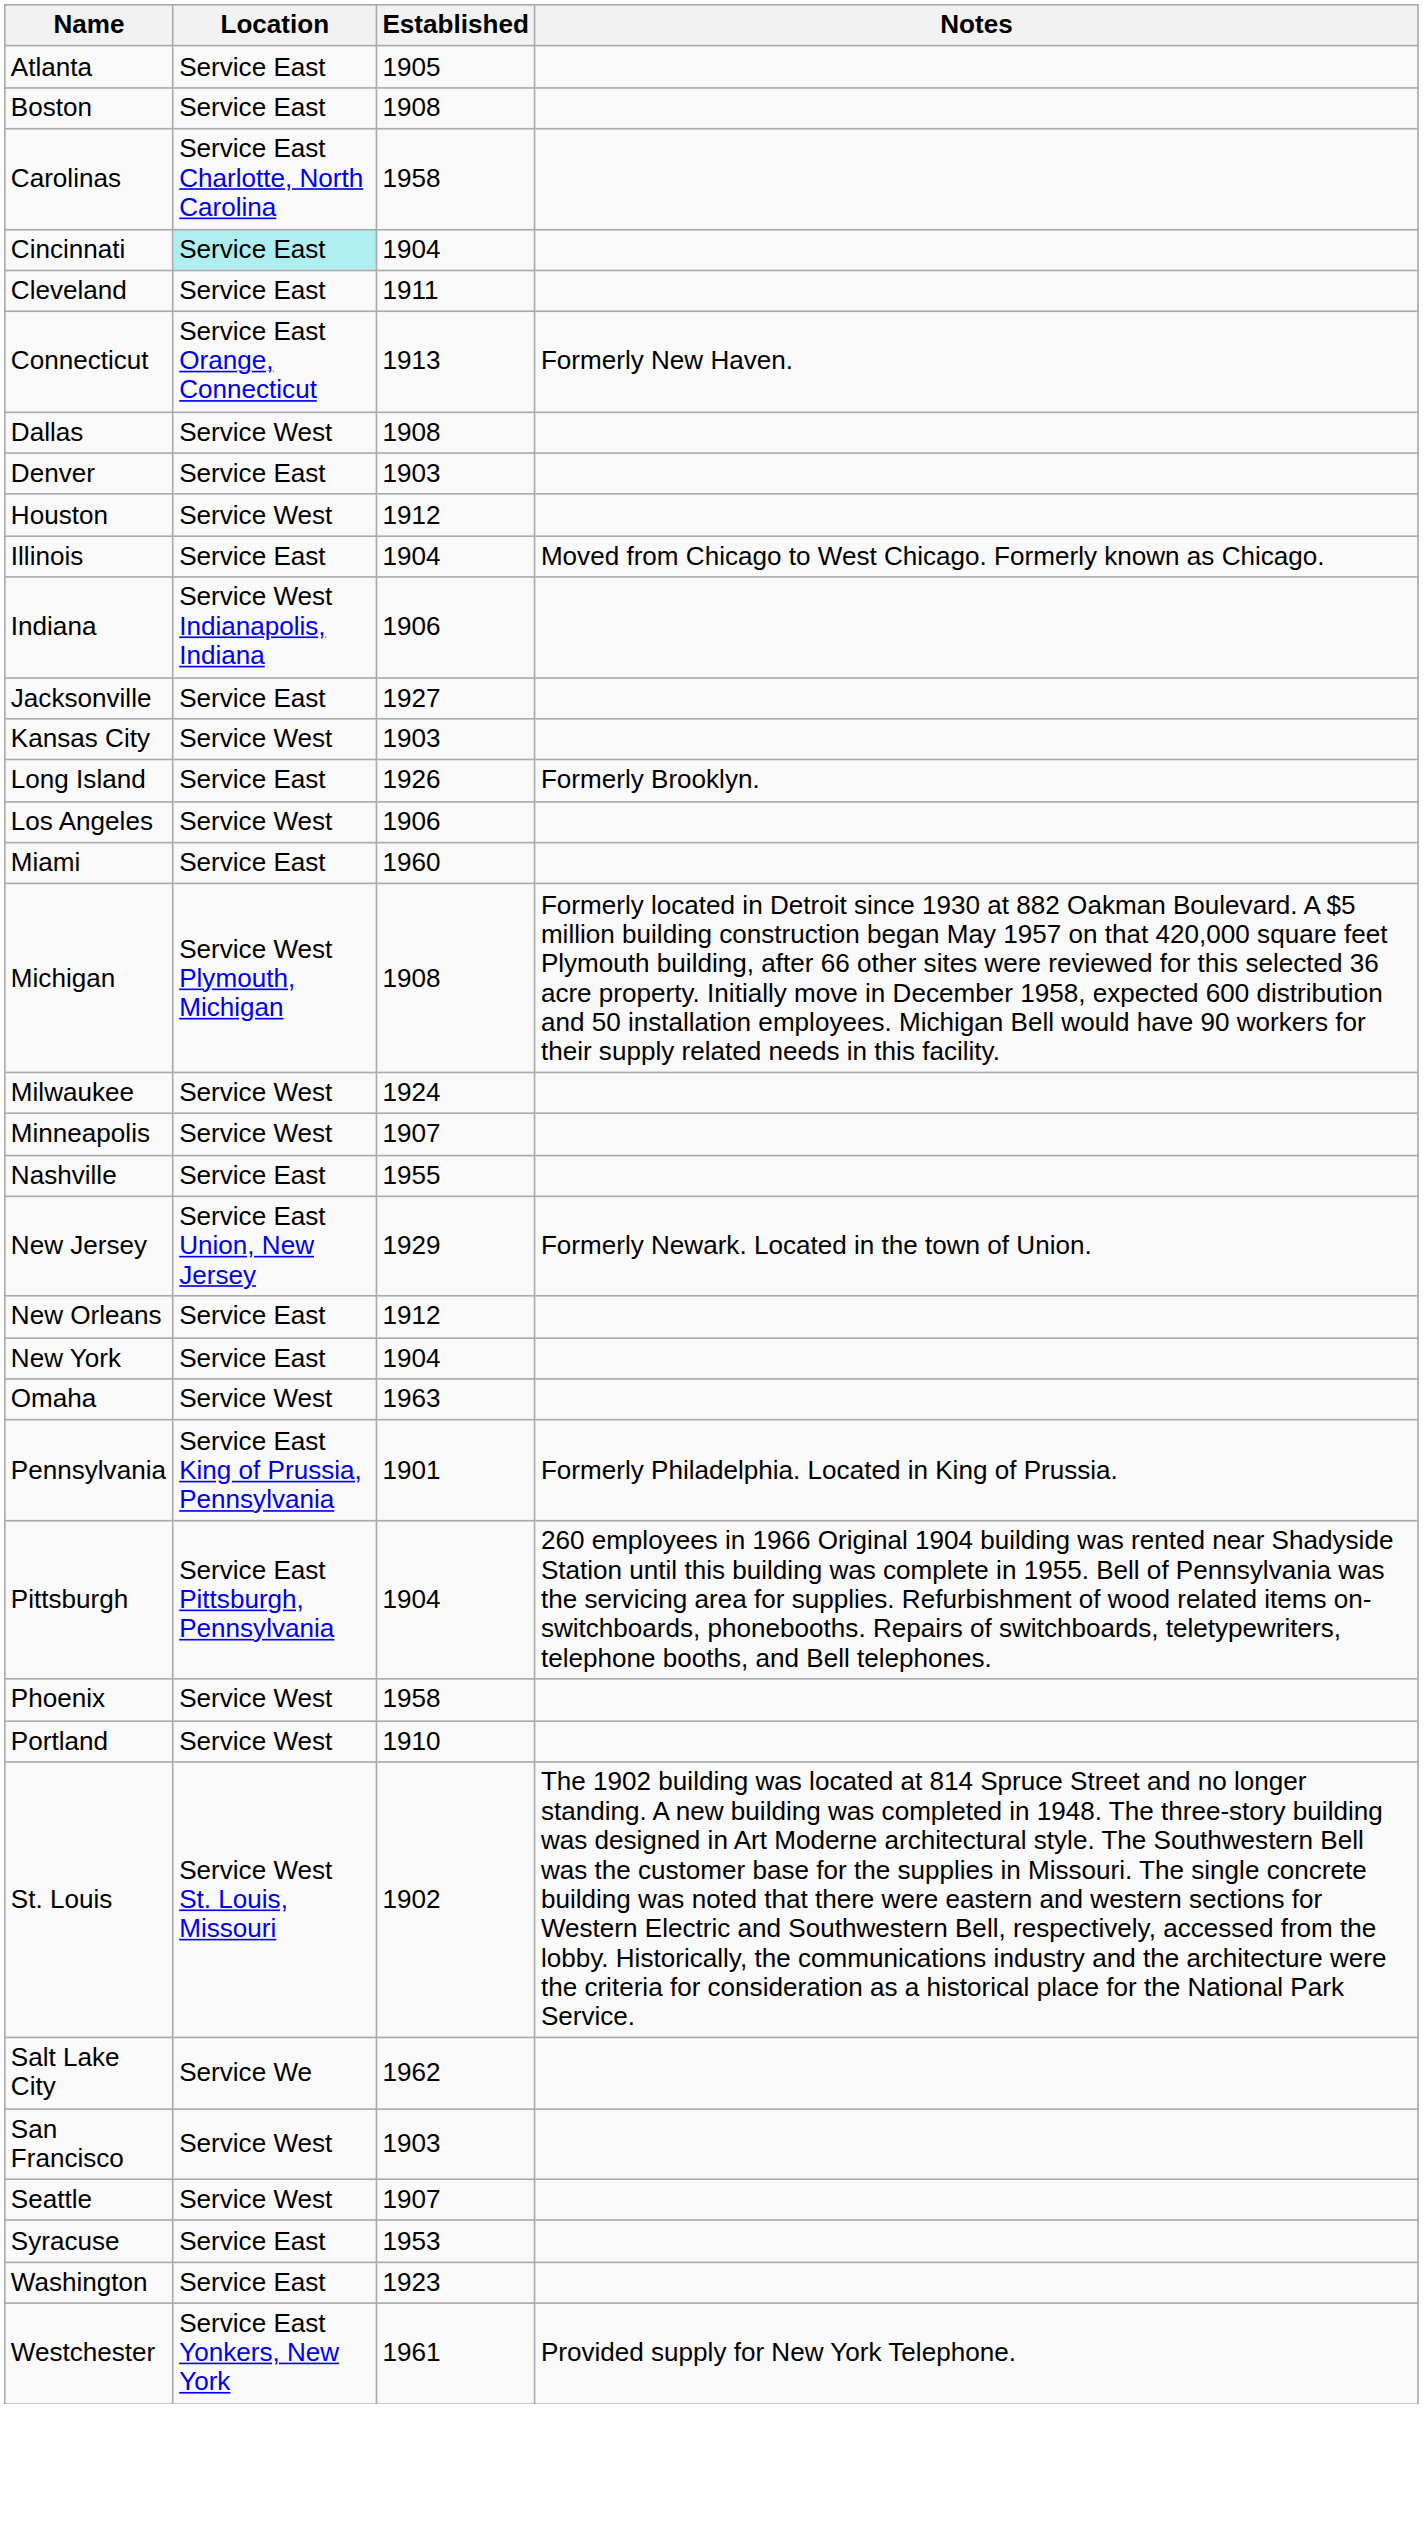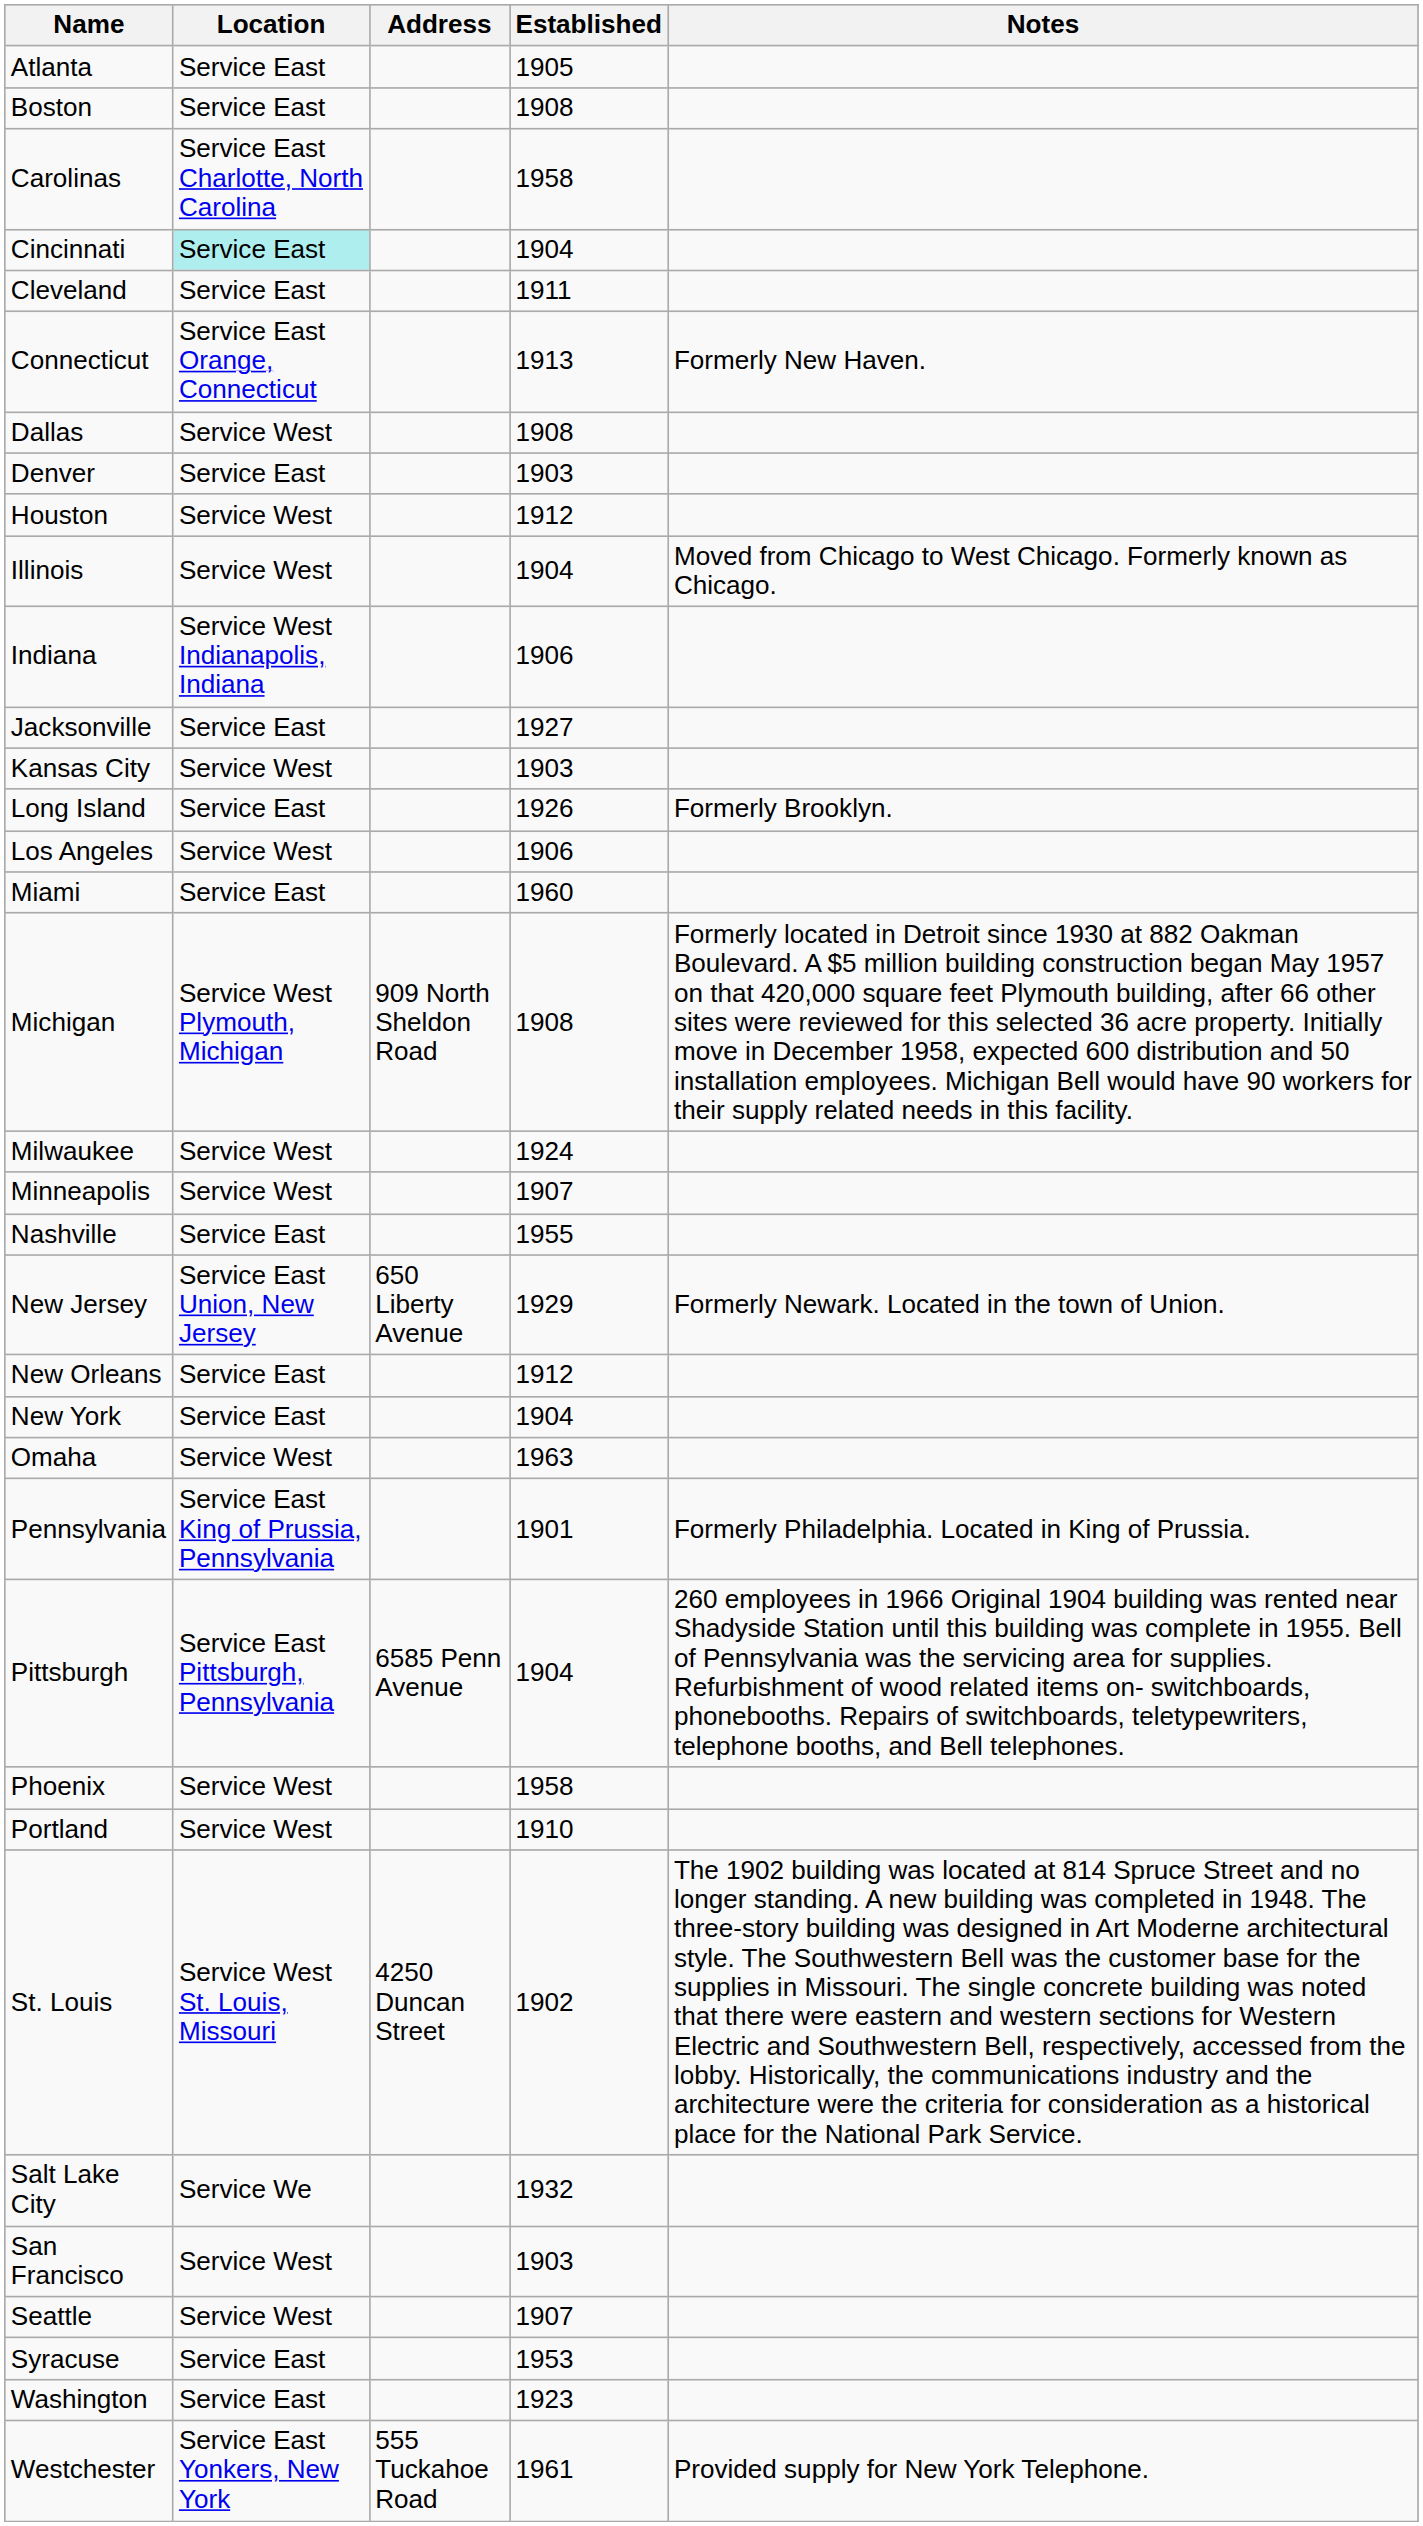+ column: Address | 909 North Sheldon Road | 650 Liberty Avenue | 6585 Penn Avenue | 4250 Duncan Street | 555 Tuckahoe Road
Illinois | Location: Service East -> Service West
Salt Lake City | Established: 1962 -> 1932
